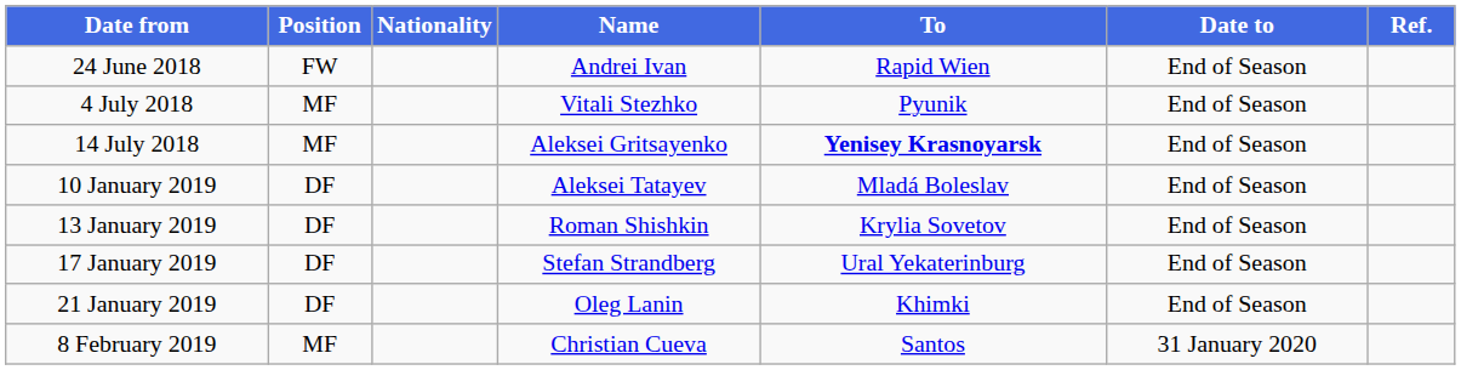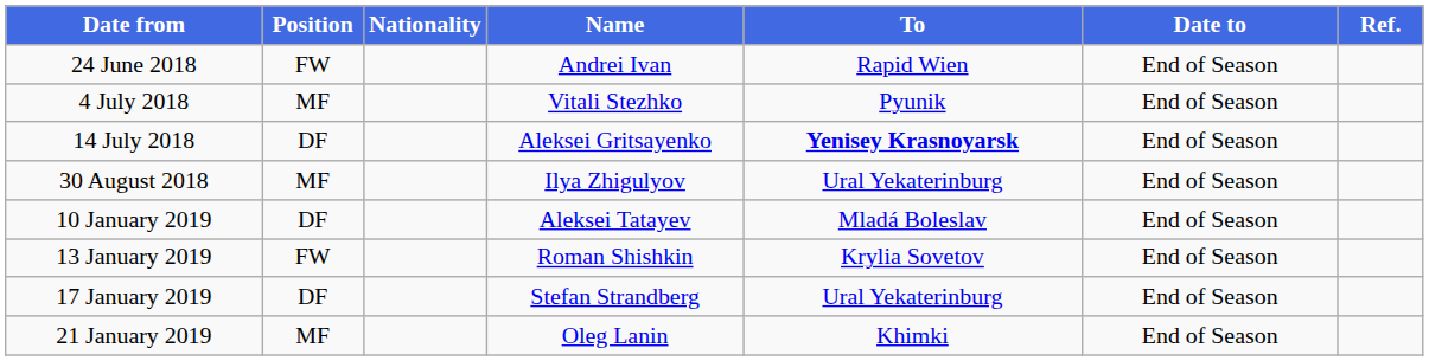14 July 2018 | Position: MF -> DF
+ row: 30 August 2018 | MF | Ilya Zhigulyov | Ural Yekaterinburg | End of Season
13 January 2019 | Position: DF -> FW
21 January 2019 | Position: DF -> MF
- row: 8 February 2019 | MF | Christian Cueva | Santos | 31 January 2020
